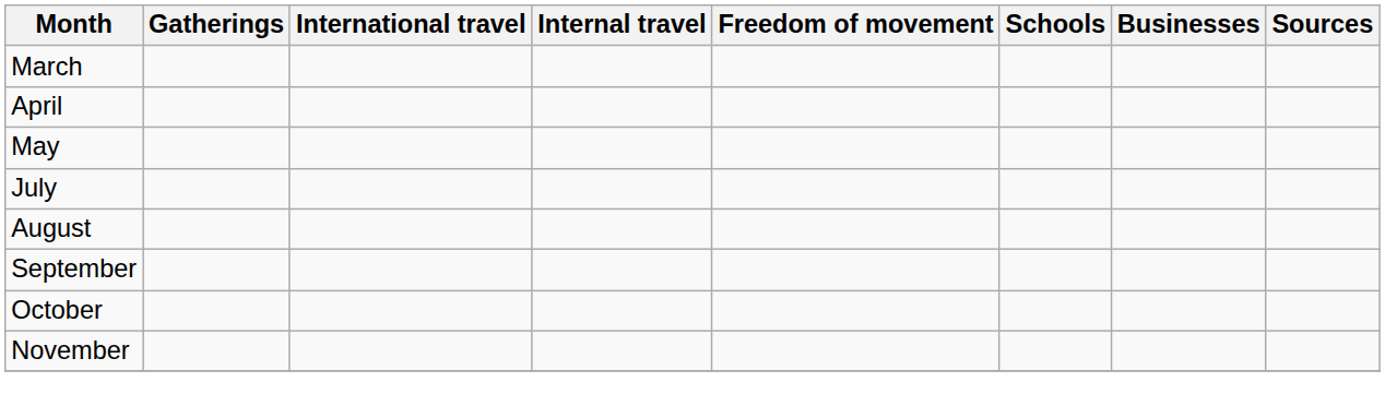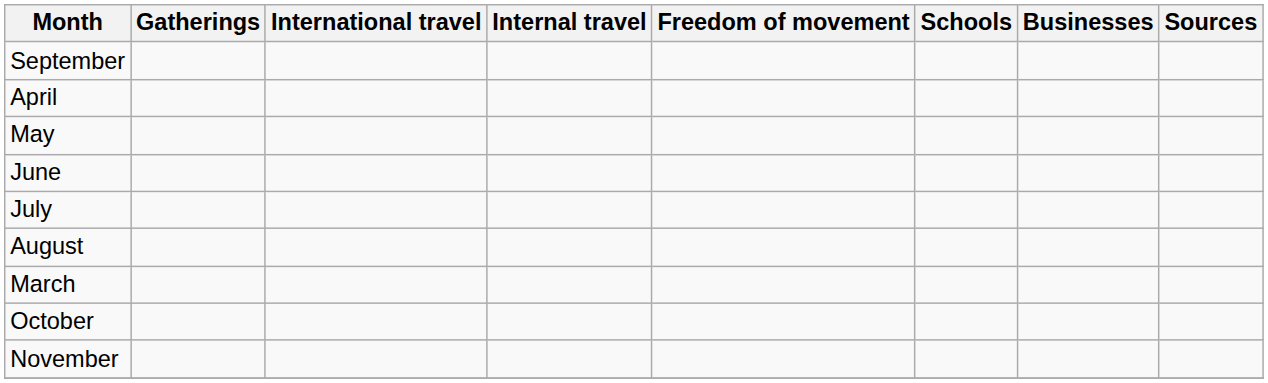rows swapped: March <-> September
+ row: June
